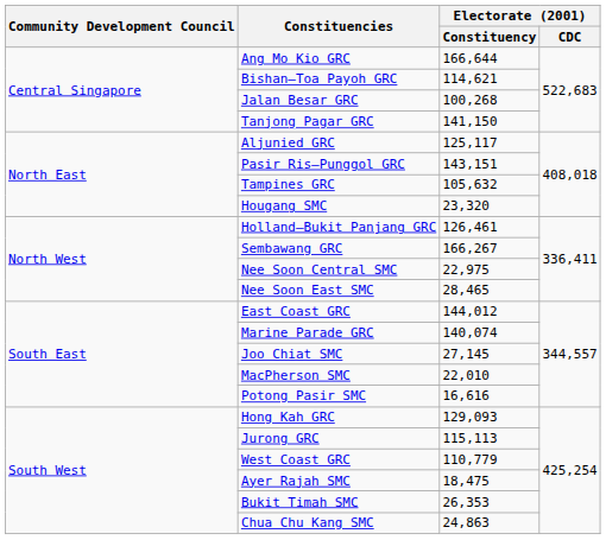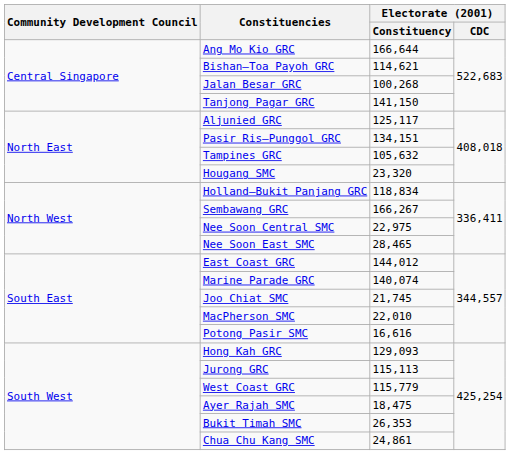Pasir Ris–Punggol GRC | Electorate (2001) / Constituency: 143,151 -> 134,151
Holland–Bukit Panjang GRC | Electorate (2001) / Constituency: 126,461 -> 118,834
Joo Chiat SMC | Electorate (2001) / Constituency: 27,145 -> 21,745
West Coast GRC | Electorate (2001) / Constituency: 110,779 -> 115,779
Chua Chu Kang SMC | Electorate (2001) / Constituency: 24,863 -> 24,861
